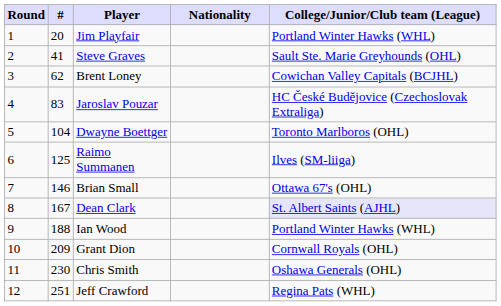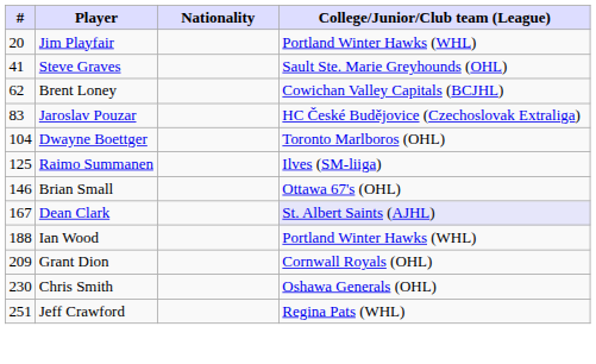- column: Round | 1 | 2 | 3 | 4 | 5 | 6 | 7 | 8 | 9 | 10 | 11 | 12
